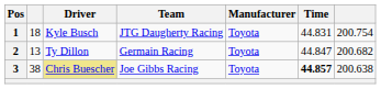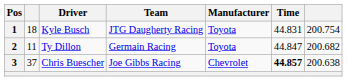2 | column 2: 13 -> 11
3 | column 2: 38 -> 37
3 | Driver: khaki background -> no background
3 | Manufacturer: Toyota -> Chevrolet
